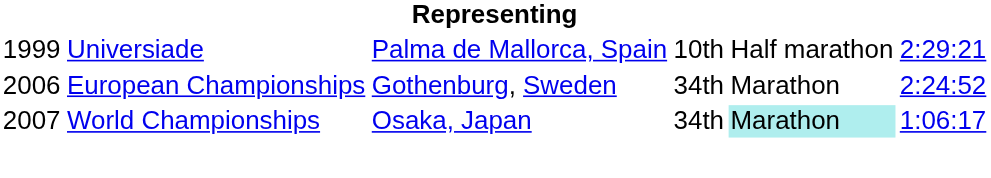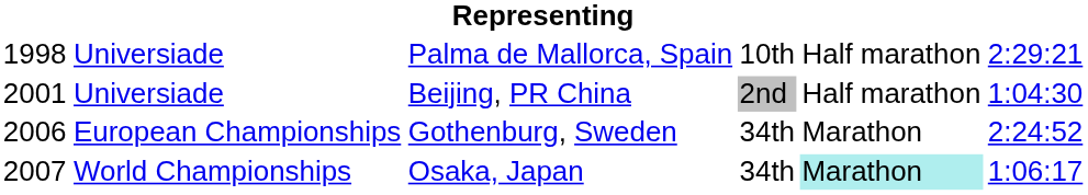Palma de Mallorca, Spain | column 1: 1999 -> 1998
+ row: 2001 | Universiade | Beijing, PR China | 2nd | Half marathon | 1:04:30
